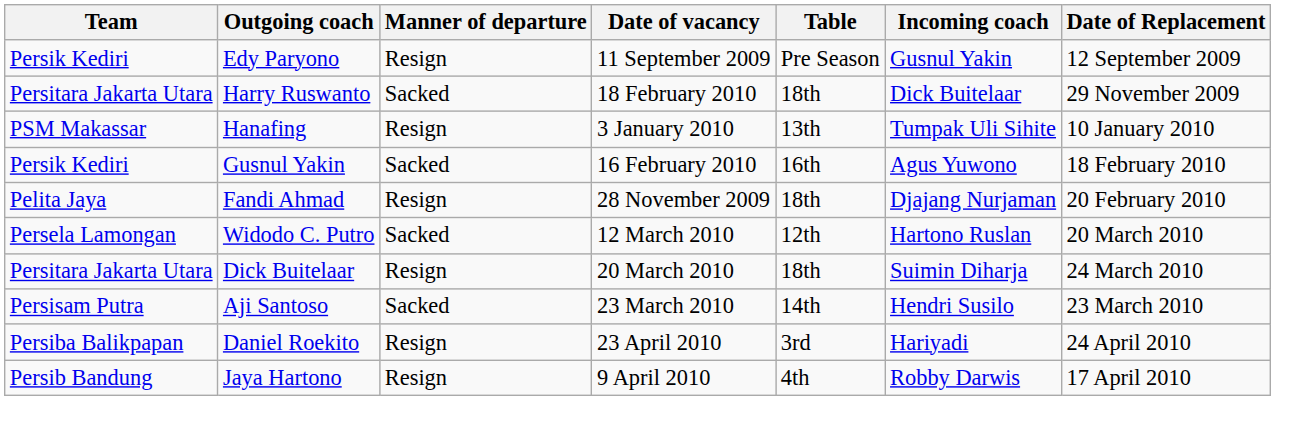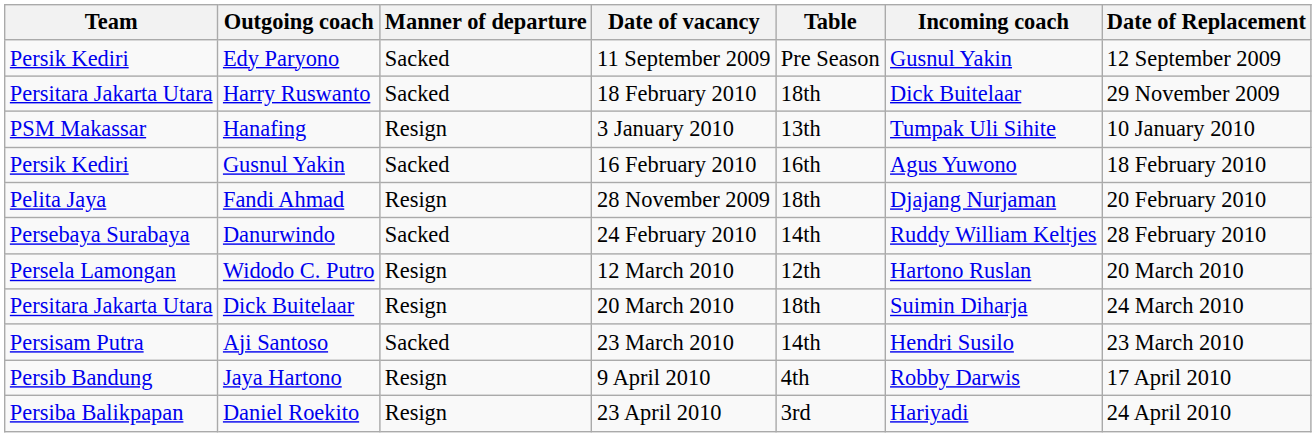Edy Paryono | Manner of departure: Resign -> Sacked
+ row: Persebaya Surabaya | Danurwindo | Sacked | 24 February 2010 | 14th | Ruddy William Keltjes | 28 February 2010
Widodo C. Putro | Manner of departure: Sacked -> Resign
rows swapped: Jaya Hartono <-> Daniel Roekito
